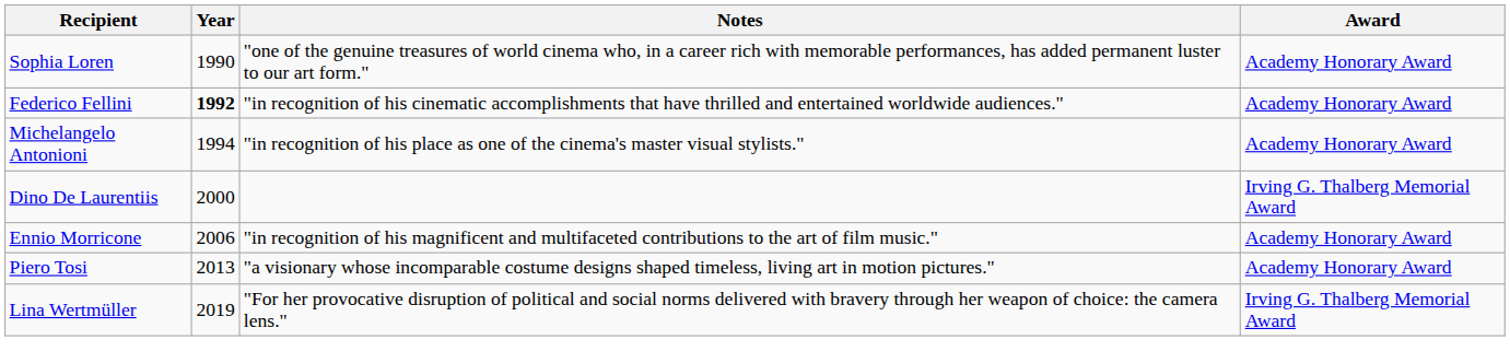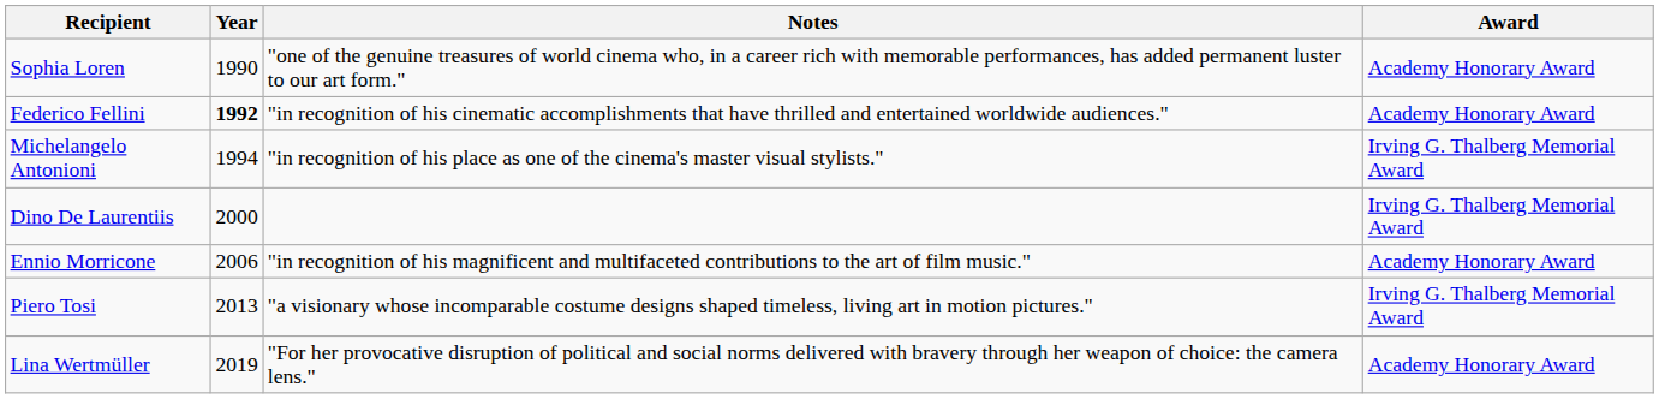Michelangelo Antonioni | Award: Academy Honorary Award -> Irving G. Thalberg Memorial Award
Piero Tosi | Award: Academy Honorary Award -> Irving G. Thalberg Memorial Award
Lina Wertmüller | Award: Irving G. Thalberg Memorial Award -> Academy Honorary Award
